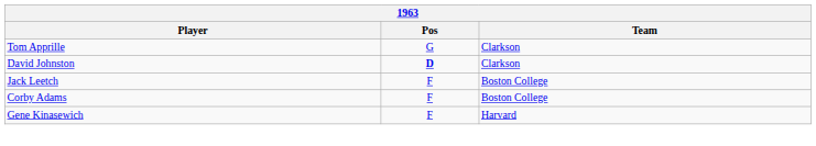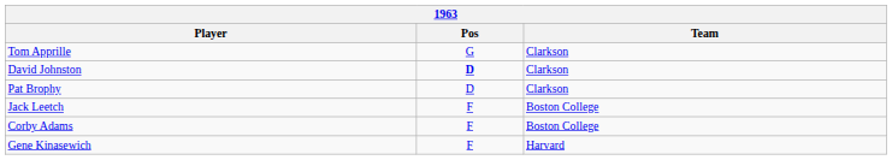+ row: Pat Brophy | D | Clarkson
